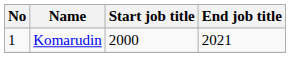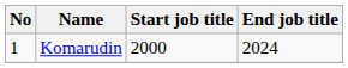Komarudin | End job title: 2021 -> 2024
